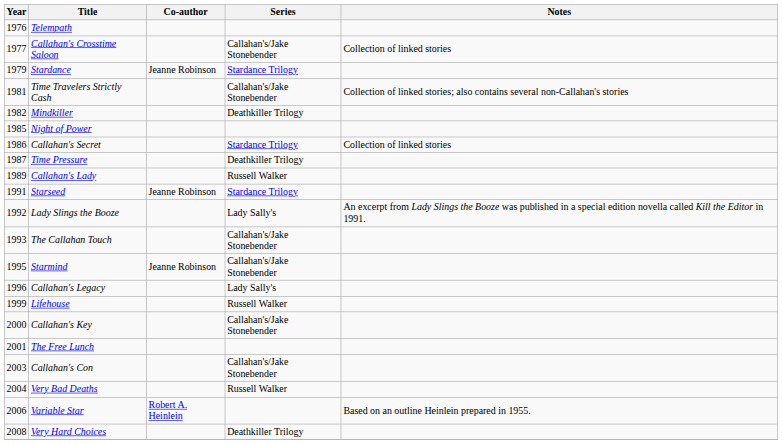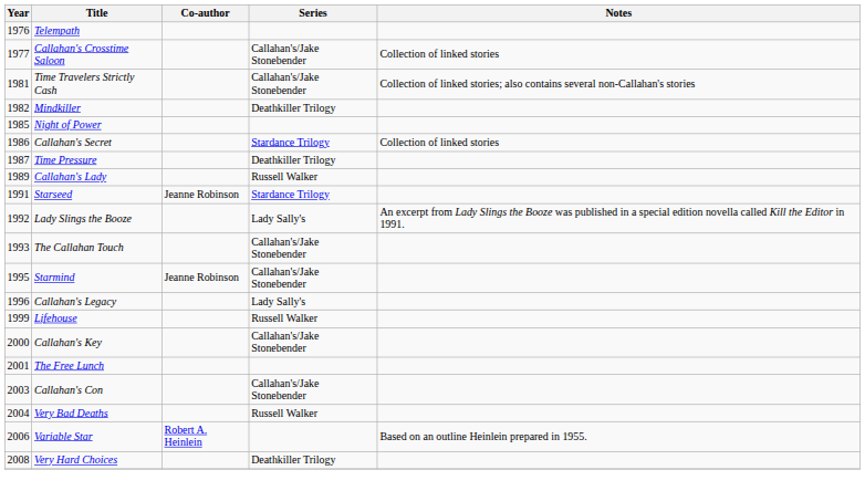- row: 1979 | Stardance | Jeanne Robinson | Stardance Trilogy
